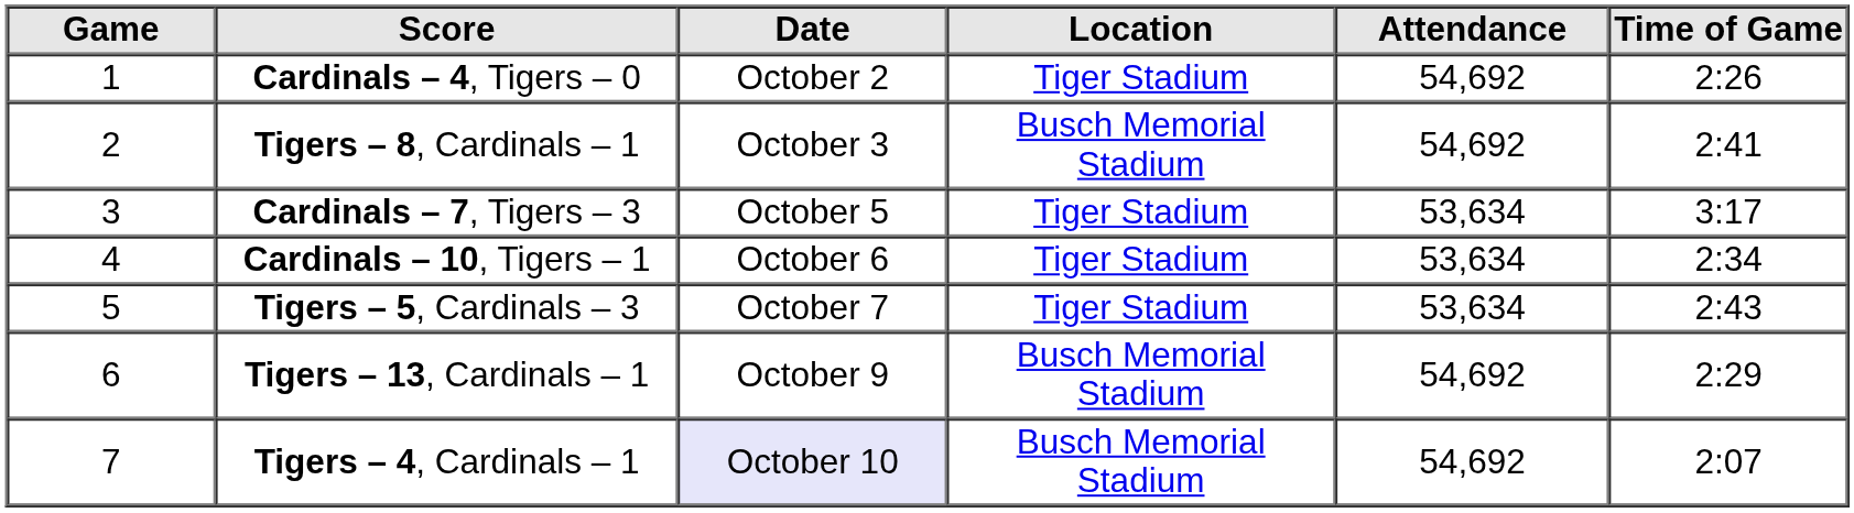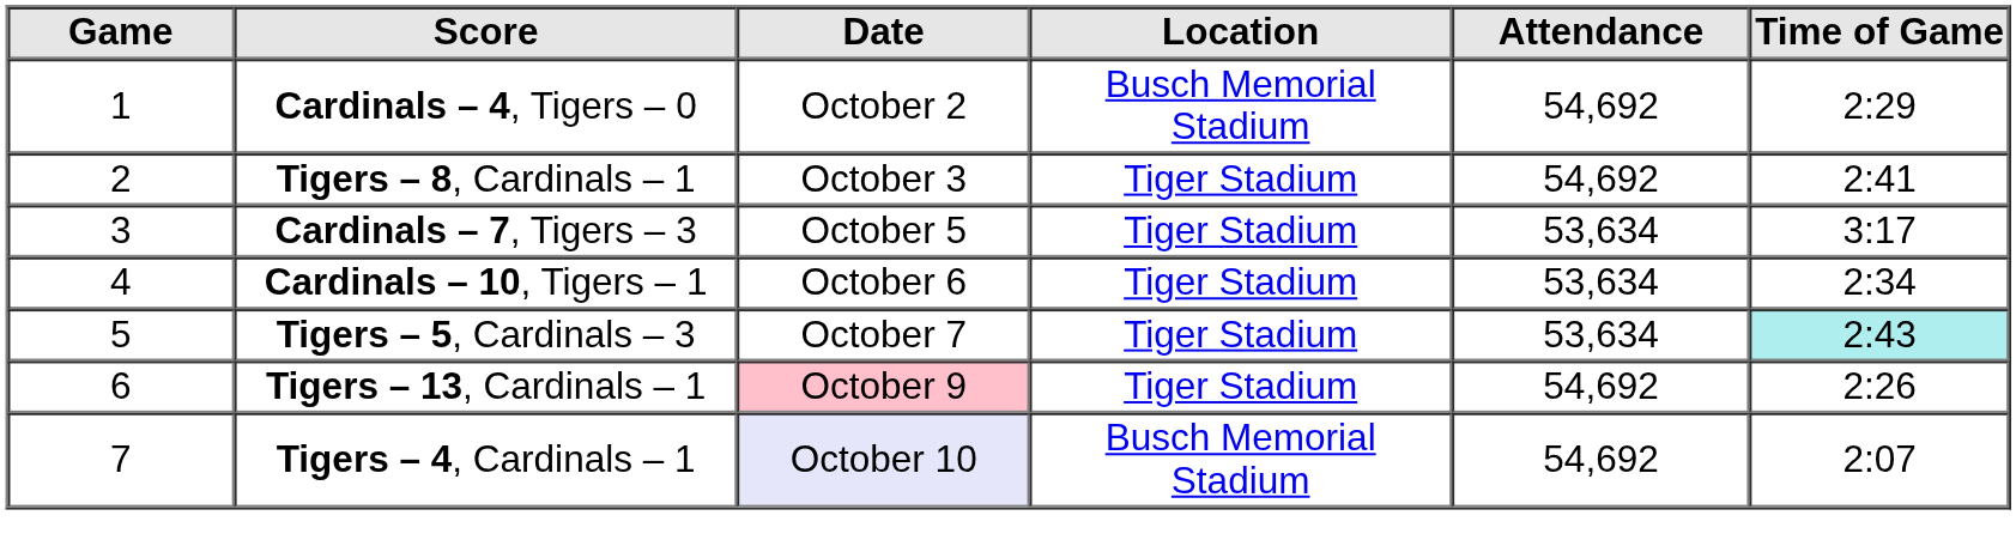Cardinals – 4, Tigers – 0 | Location: Tiger Stadium -> Busch Memorial Stadium
Cardinals – 4, Tigers – 0 | Time of Game: 2:26 -> 2:29
Tigers – 8, Cardinals – 1 | Location: Busch Memorial Stadium -> Tiger Stadium
Tigers – 5, Cardinals – 3 | Time of Game: no background -> paleturquoise background
Tigers – 13, Cardinals – 1 | Date: no background -> pink background
Tigers – 13, Cardinals – 1 | Location: Busch Memorial Stadium -> Tiger Stadium
Tigers – 13, Cardinals – 1 | Time of Game: 2:29 -> 2:26
